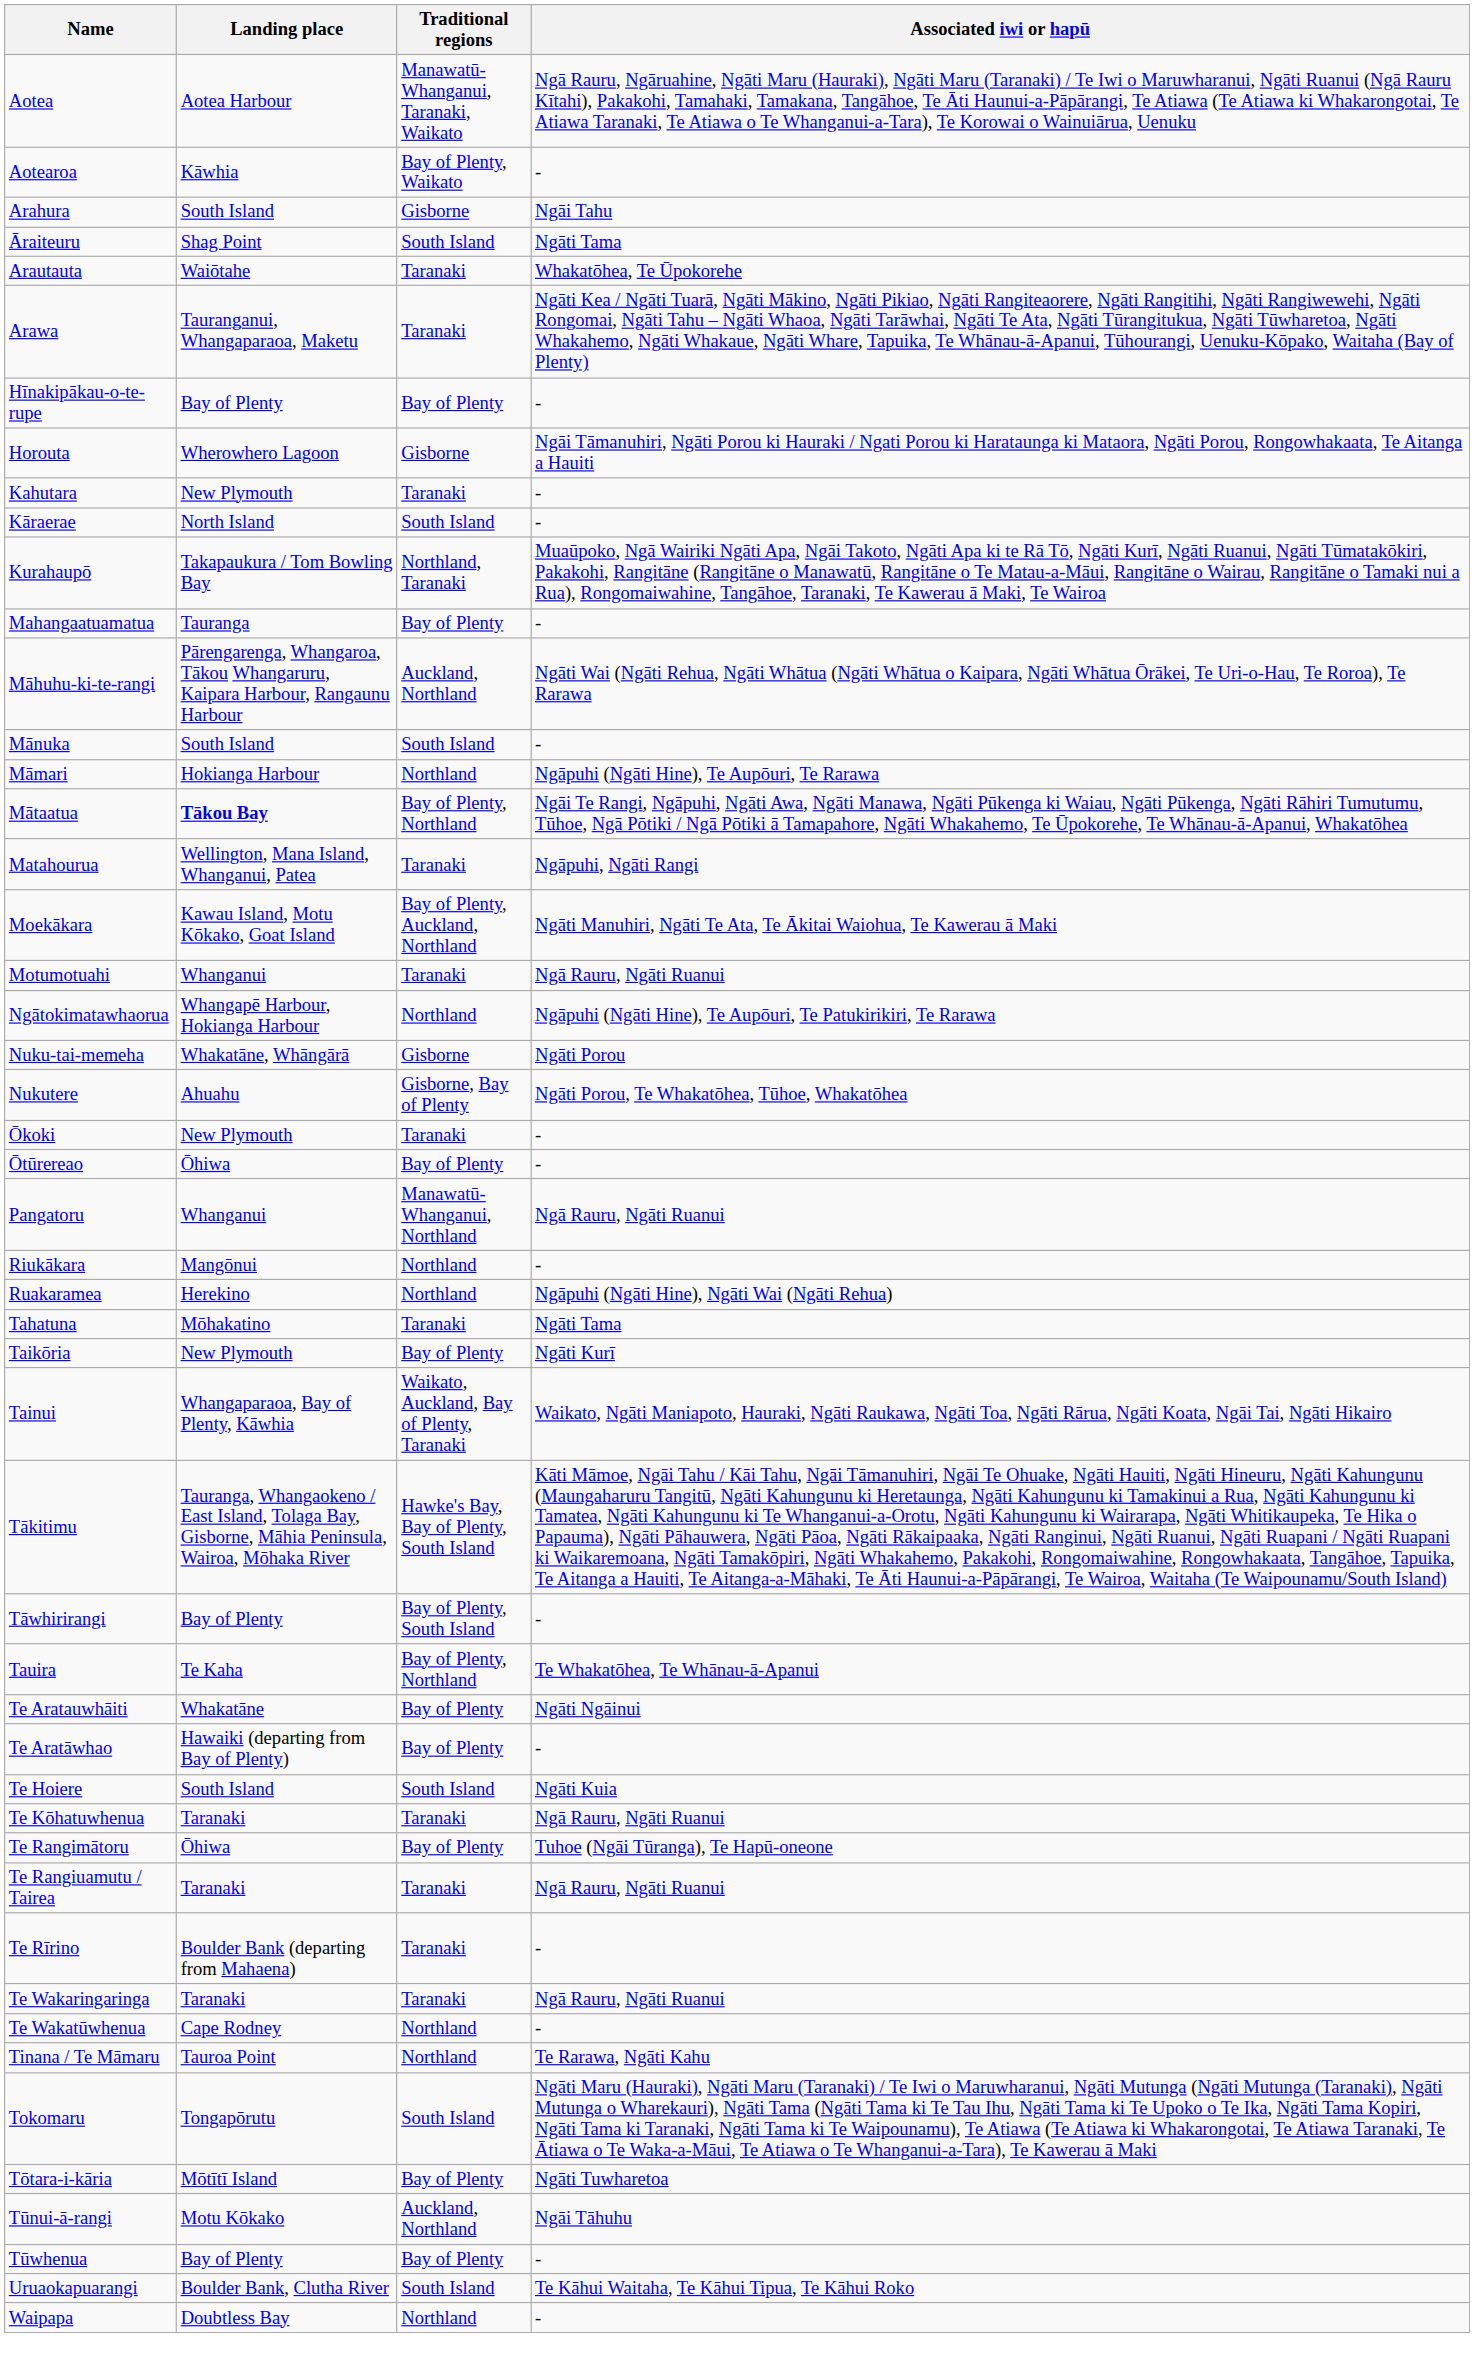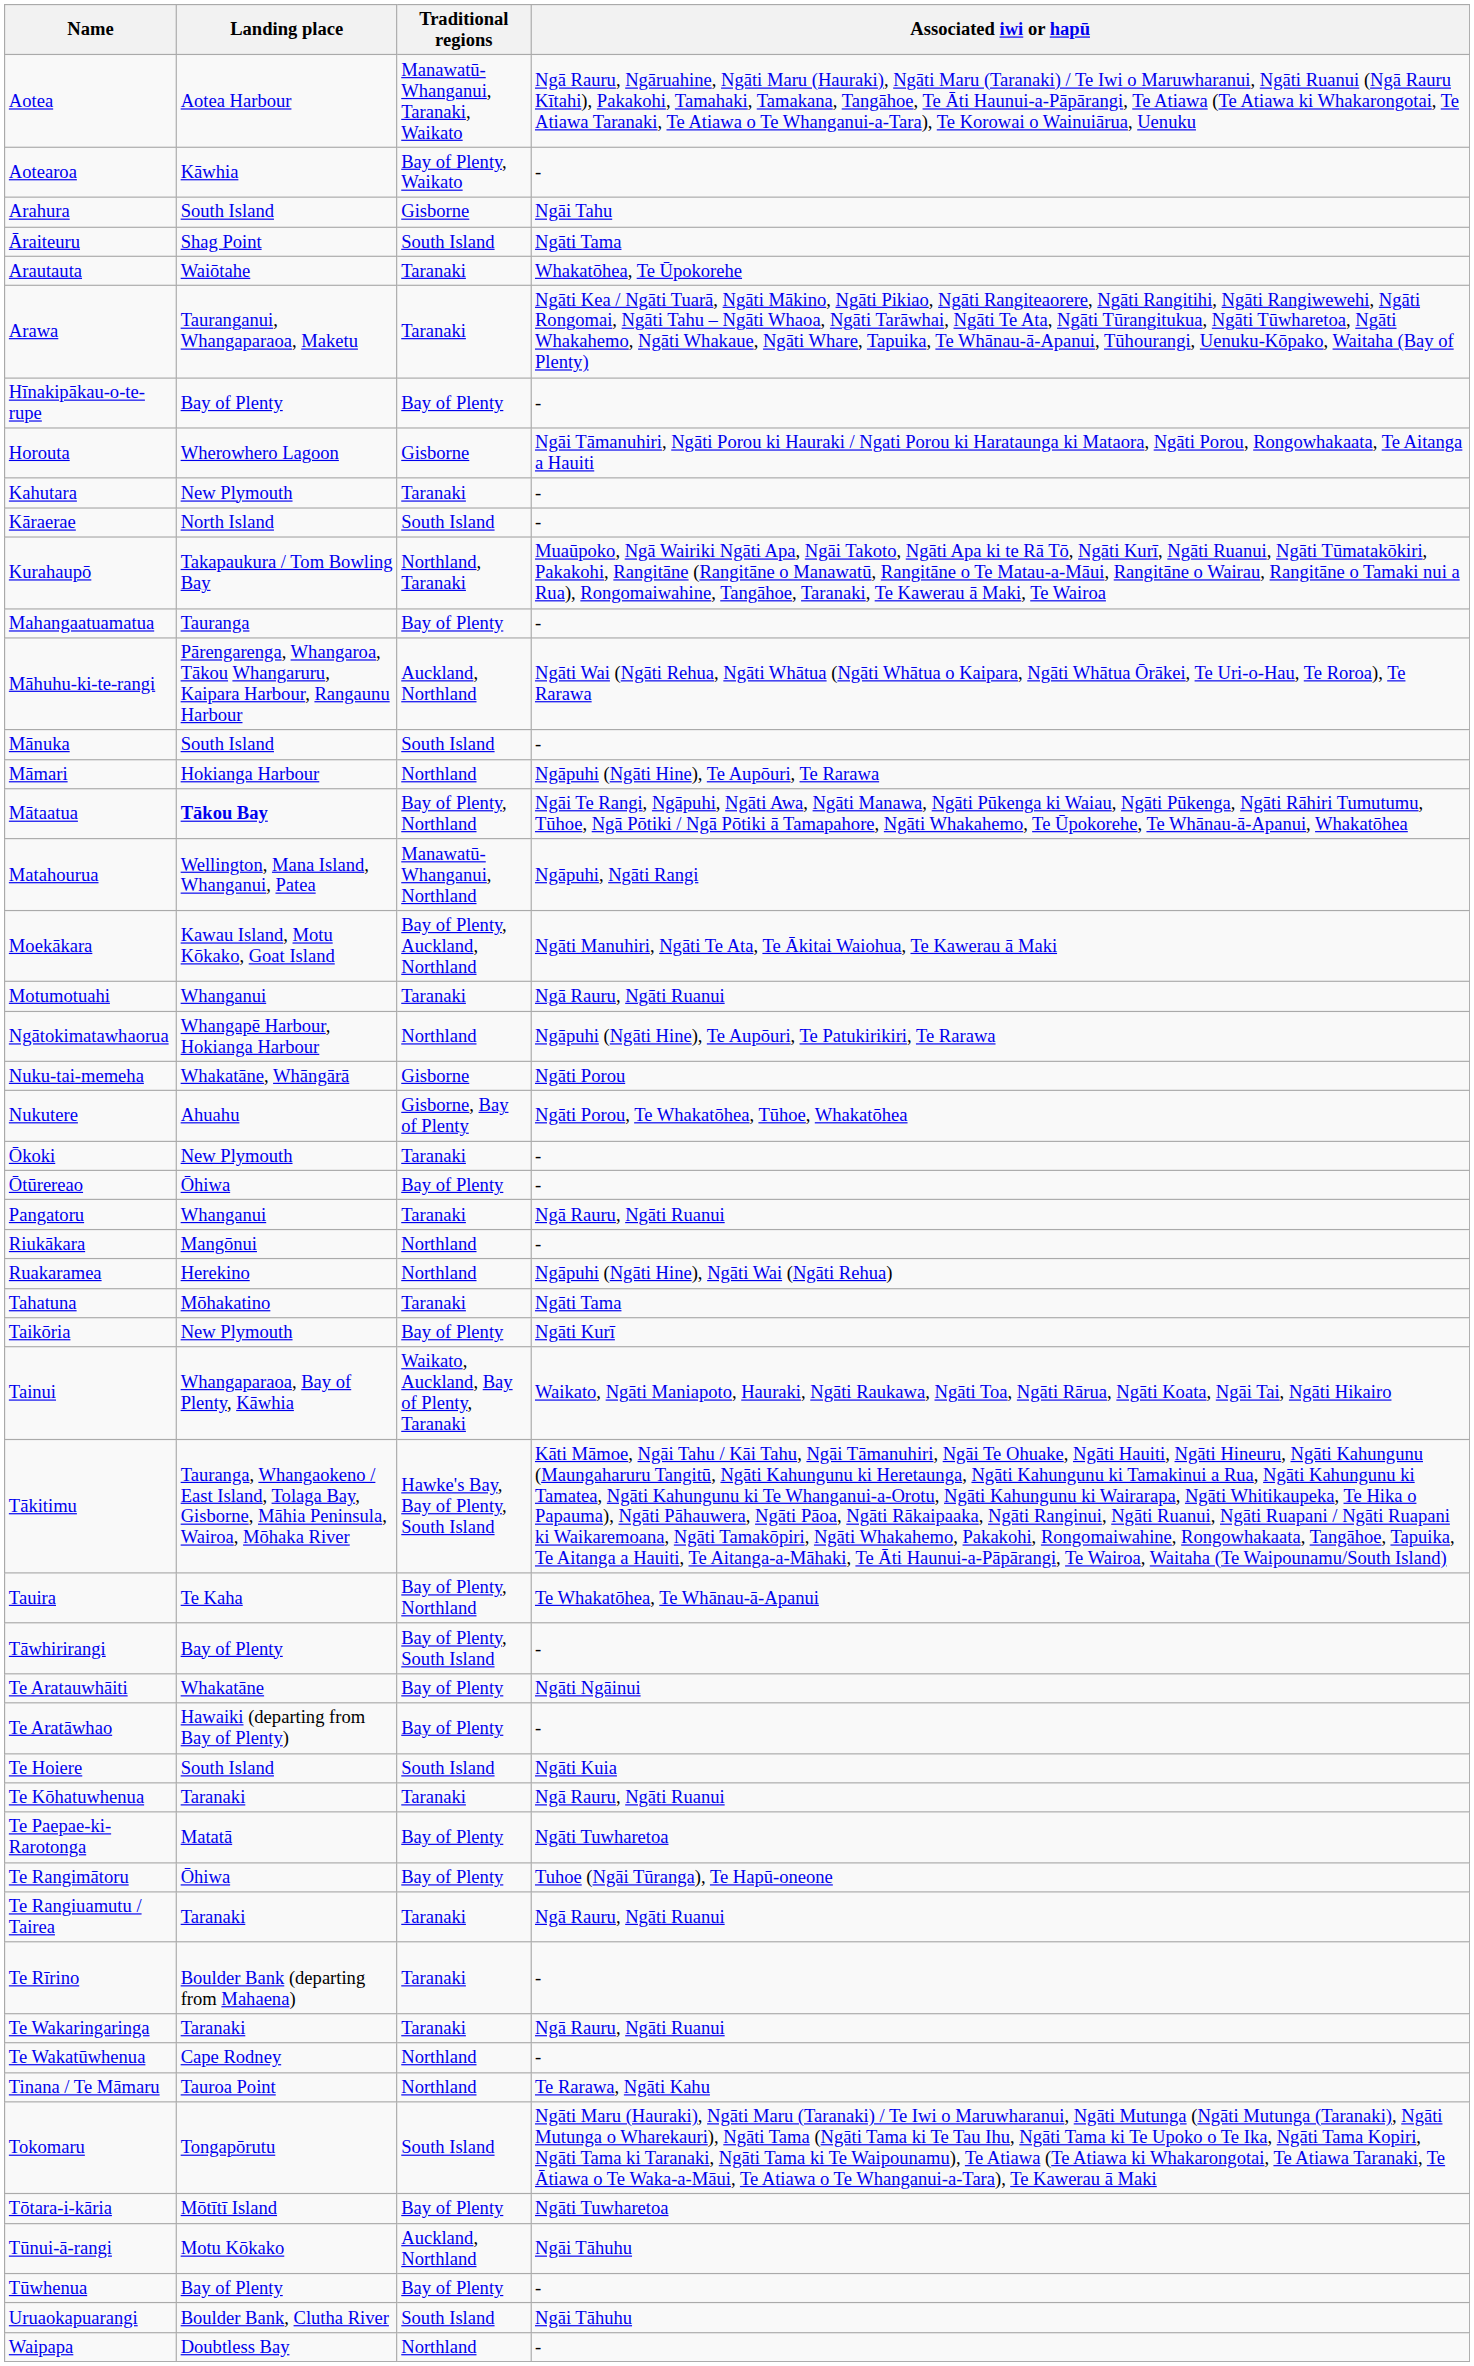Matahourua | Traditional regions: Taranaki -> Manawatū-Whanganui, Northland
Pangatoru | Traditional regions: Manawatū-Whanganui, Northland -> Taranaki
rows swapped: Tauira <-> Tāwhirirangi
+ row: Te Paepae-ki-Rarotonga | Matatā | Bay of Plenty | Ngāti Tuwharetoa
Uruaokapuarangi | Associated iwi or hapū: Te Kāhui Waitaha, Te Kāhui Tipua, Te Kāhui Roko -> Ngāi Tāhuhu
